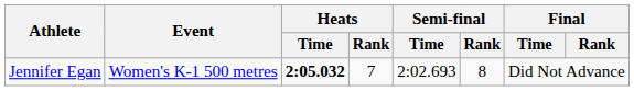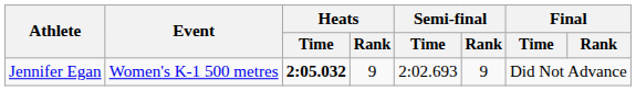Jennifer Egan | Heats / Rank: 7 -> 9
Jennifer Egan | Semi-final / Rank: 8 -> 9
